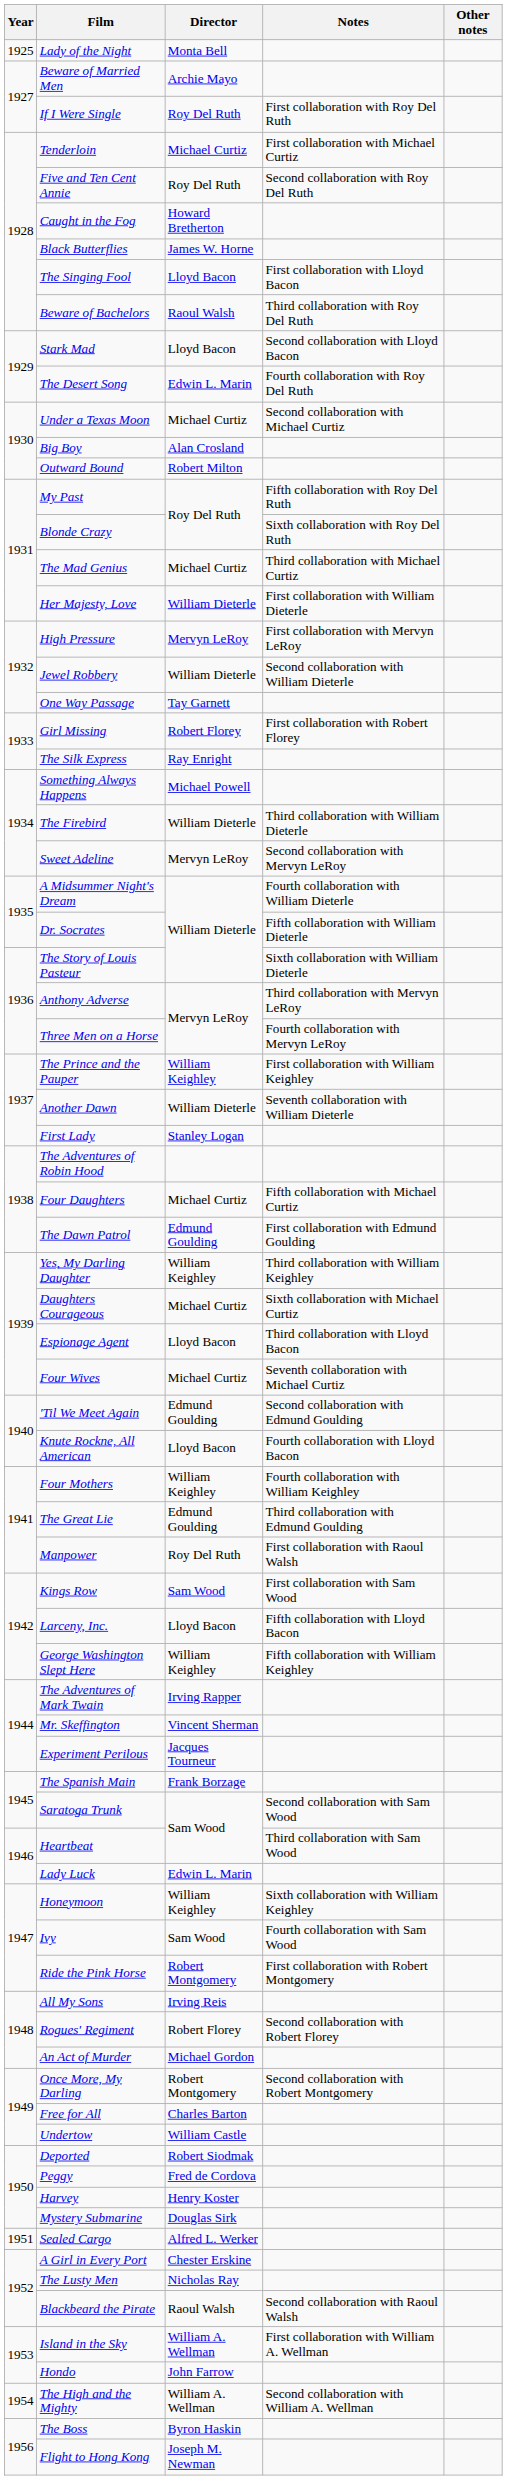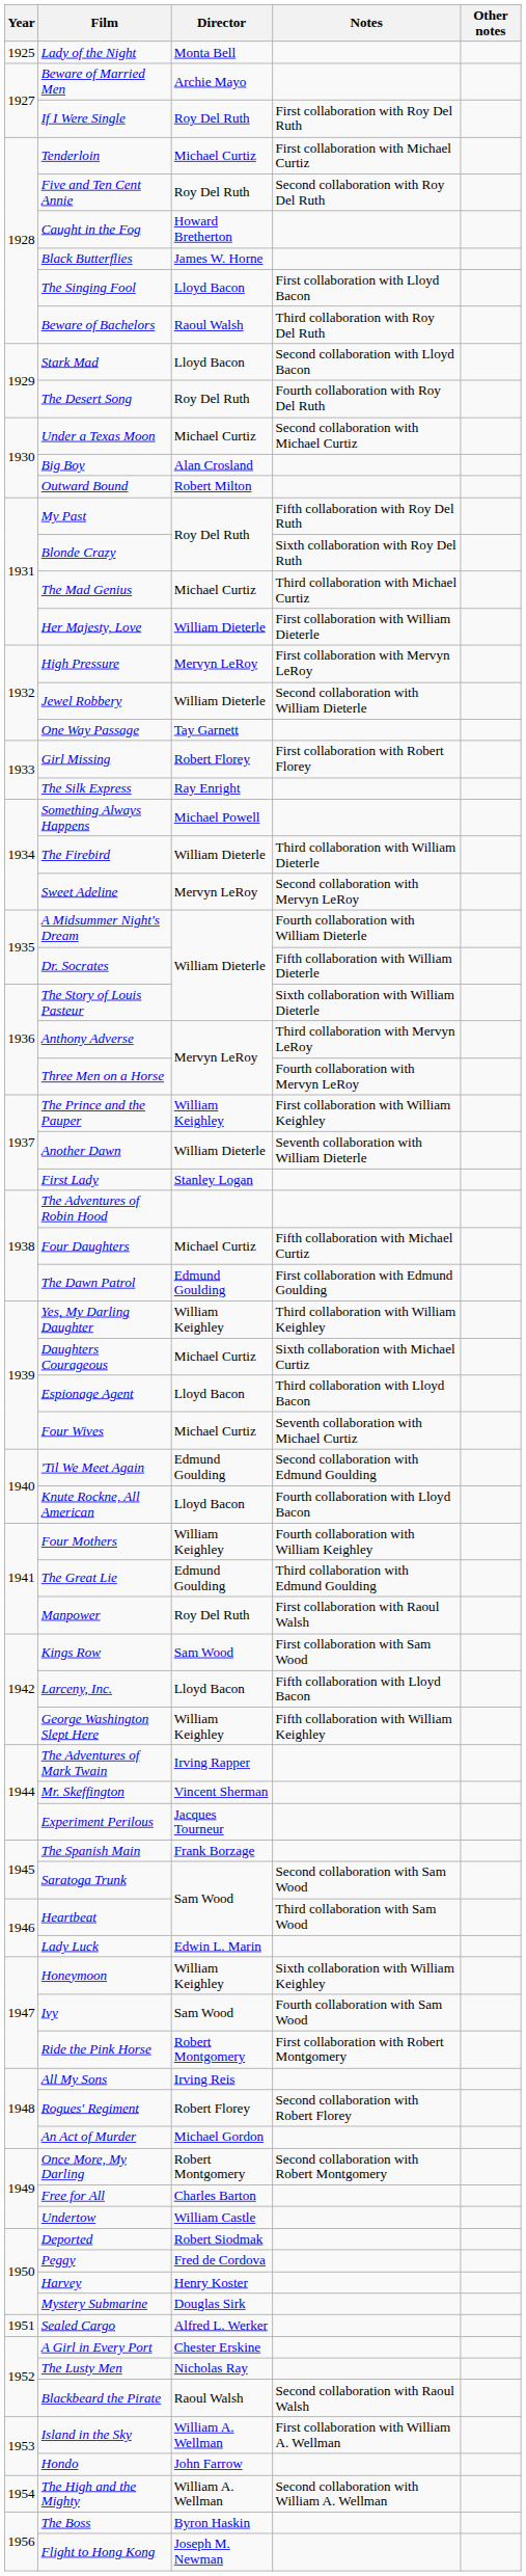The Desert Song | Director: Edwin L. Marin -> Roy Del Ruth
